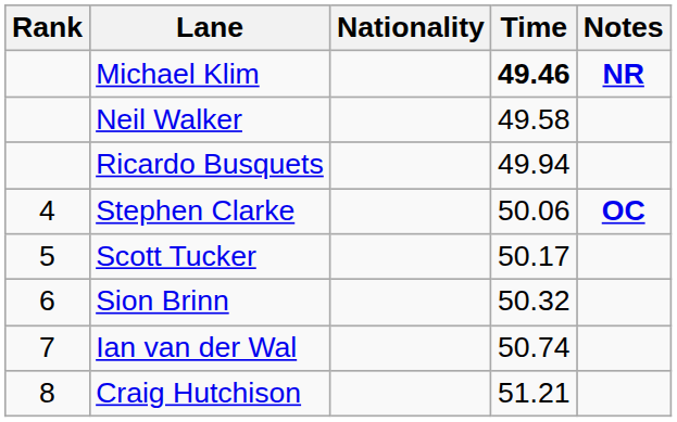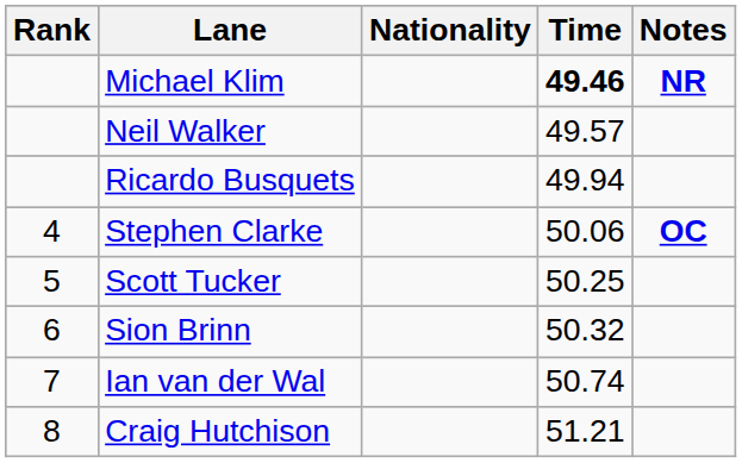Neil Walker | Time: 49.58 -> 49.57
Scott Tucker | Time: 50.17 -> 50.25
